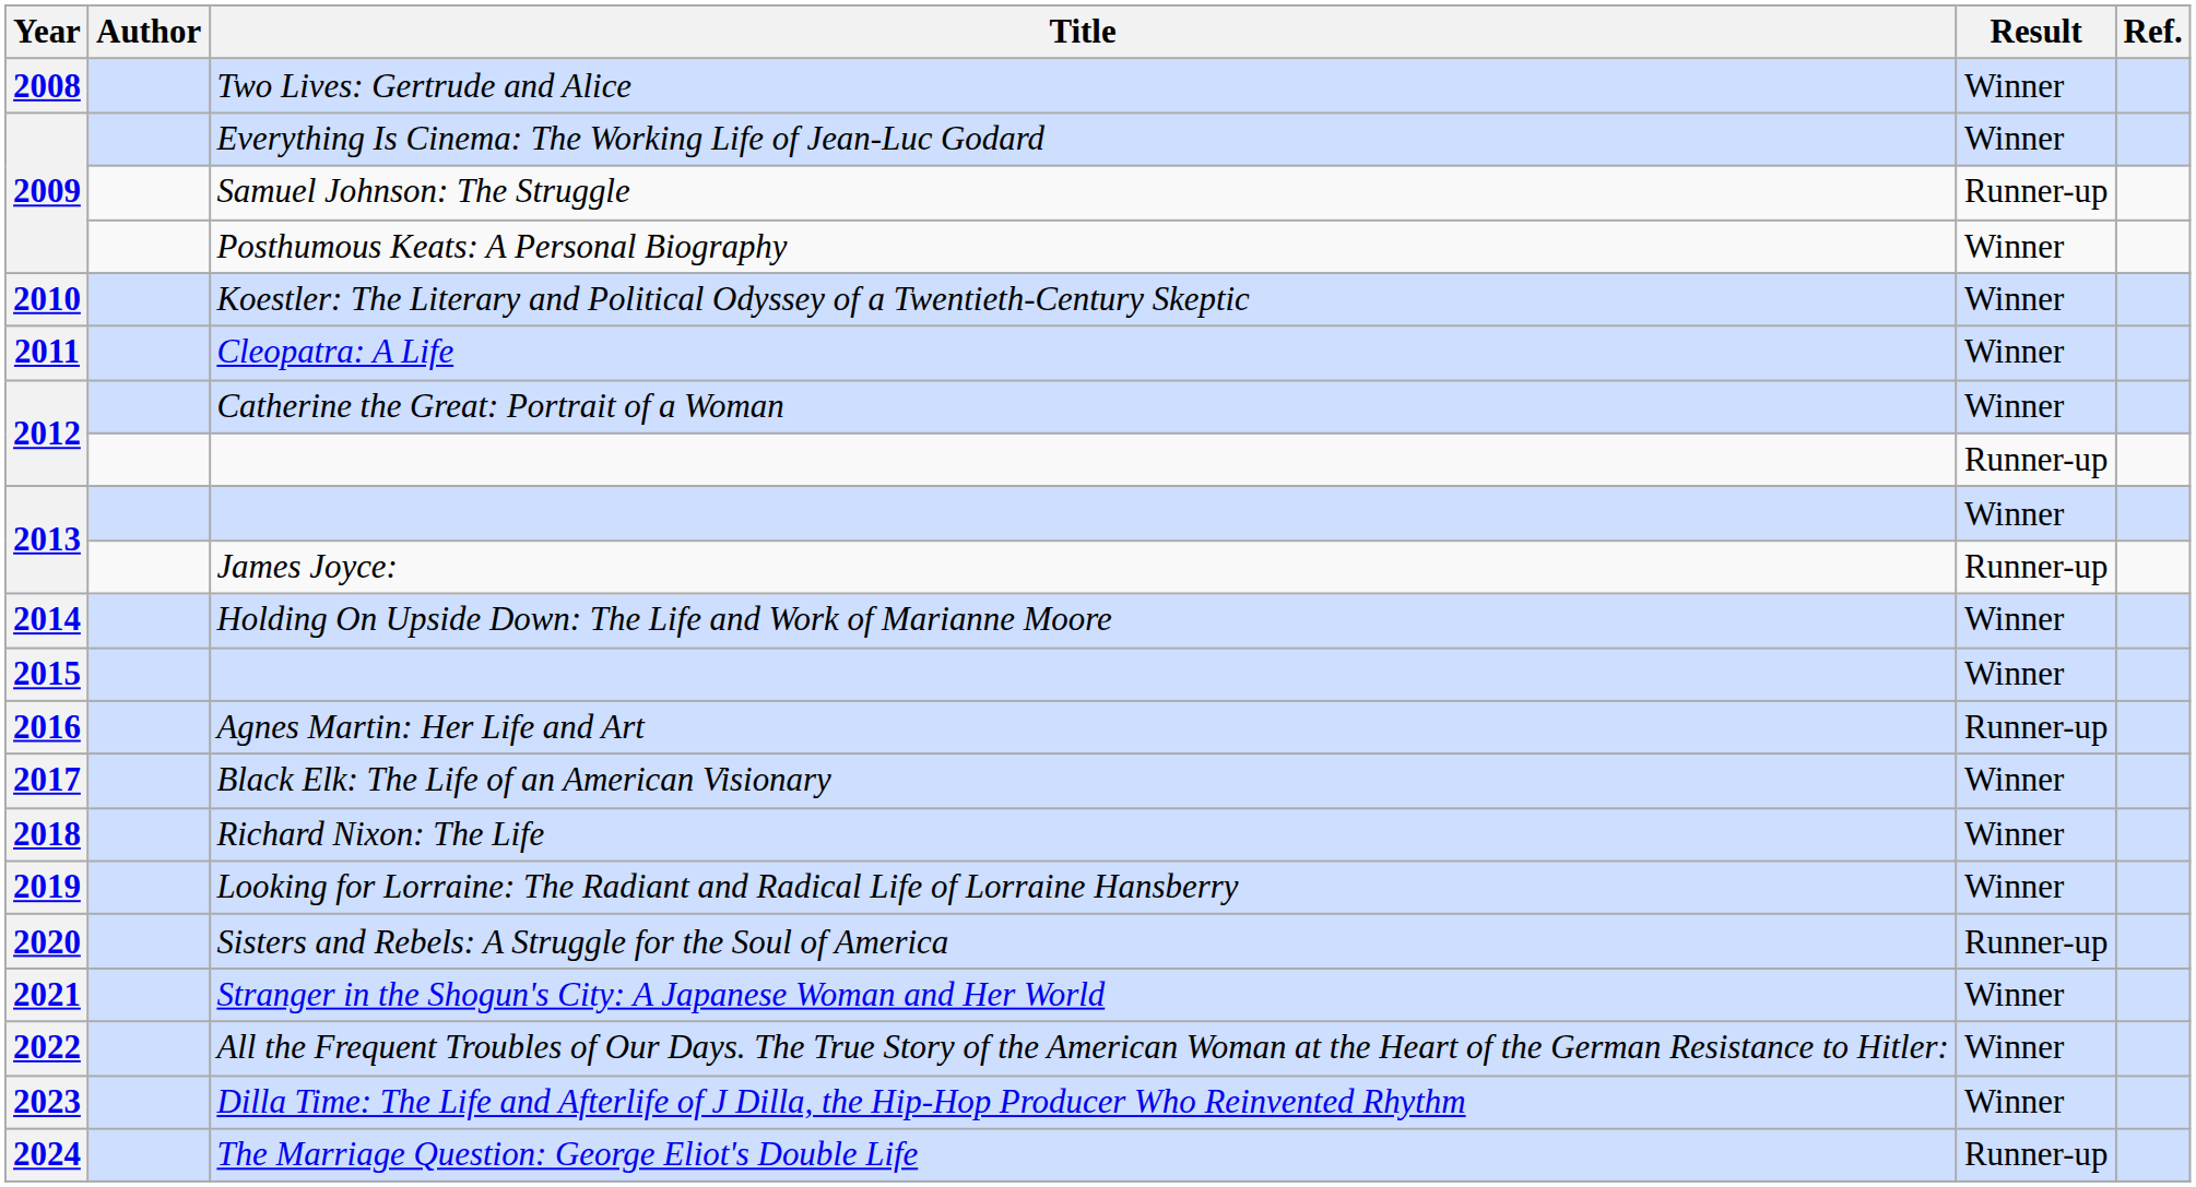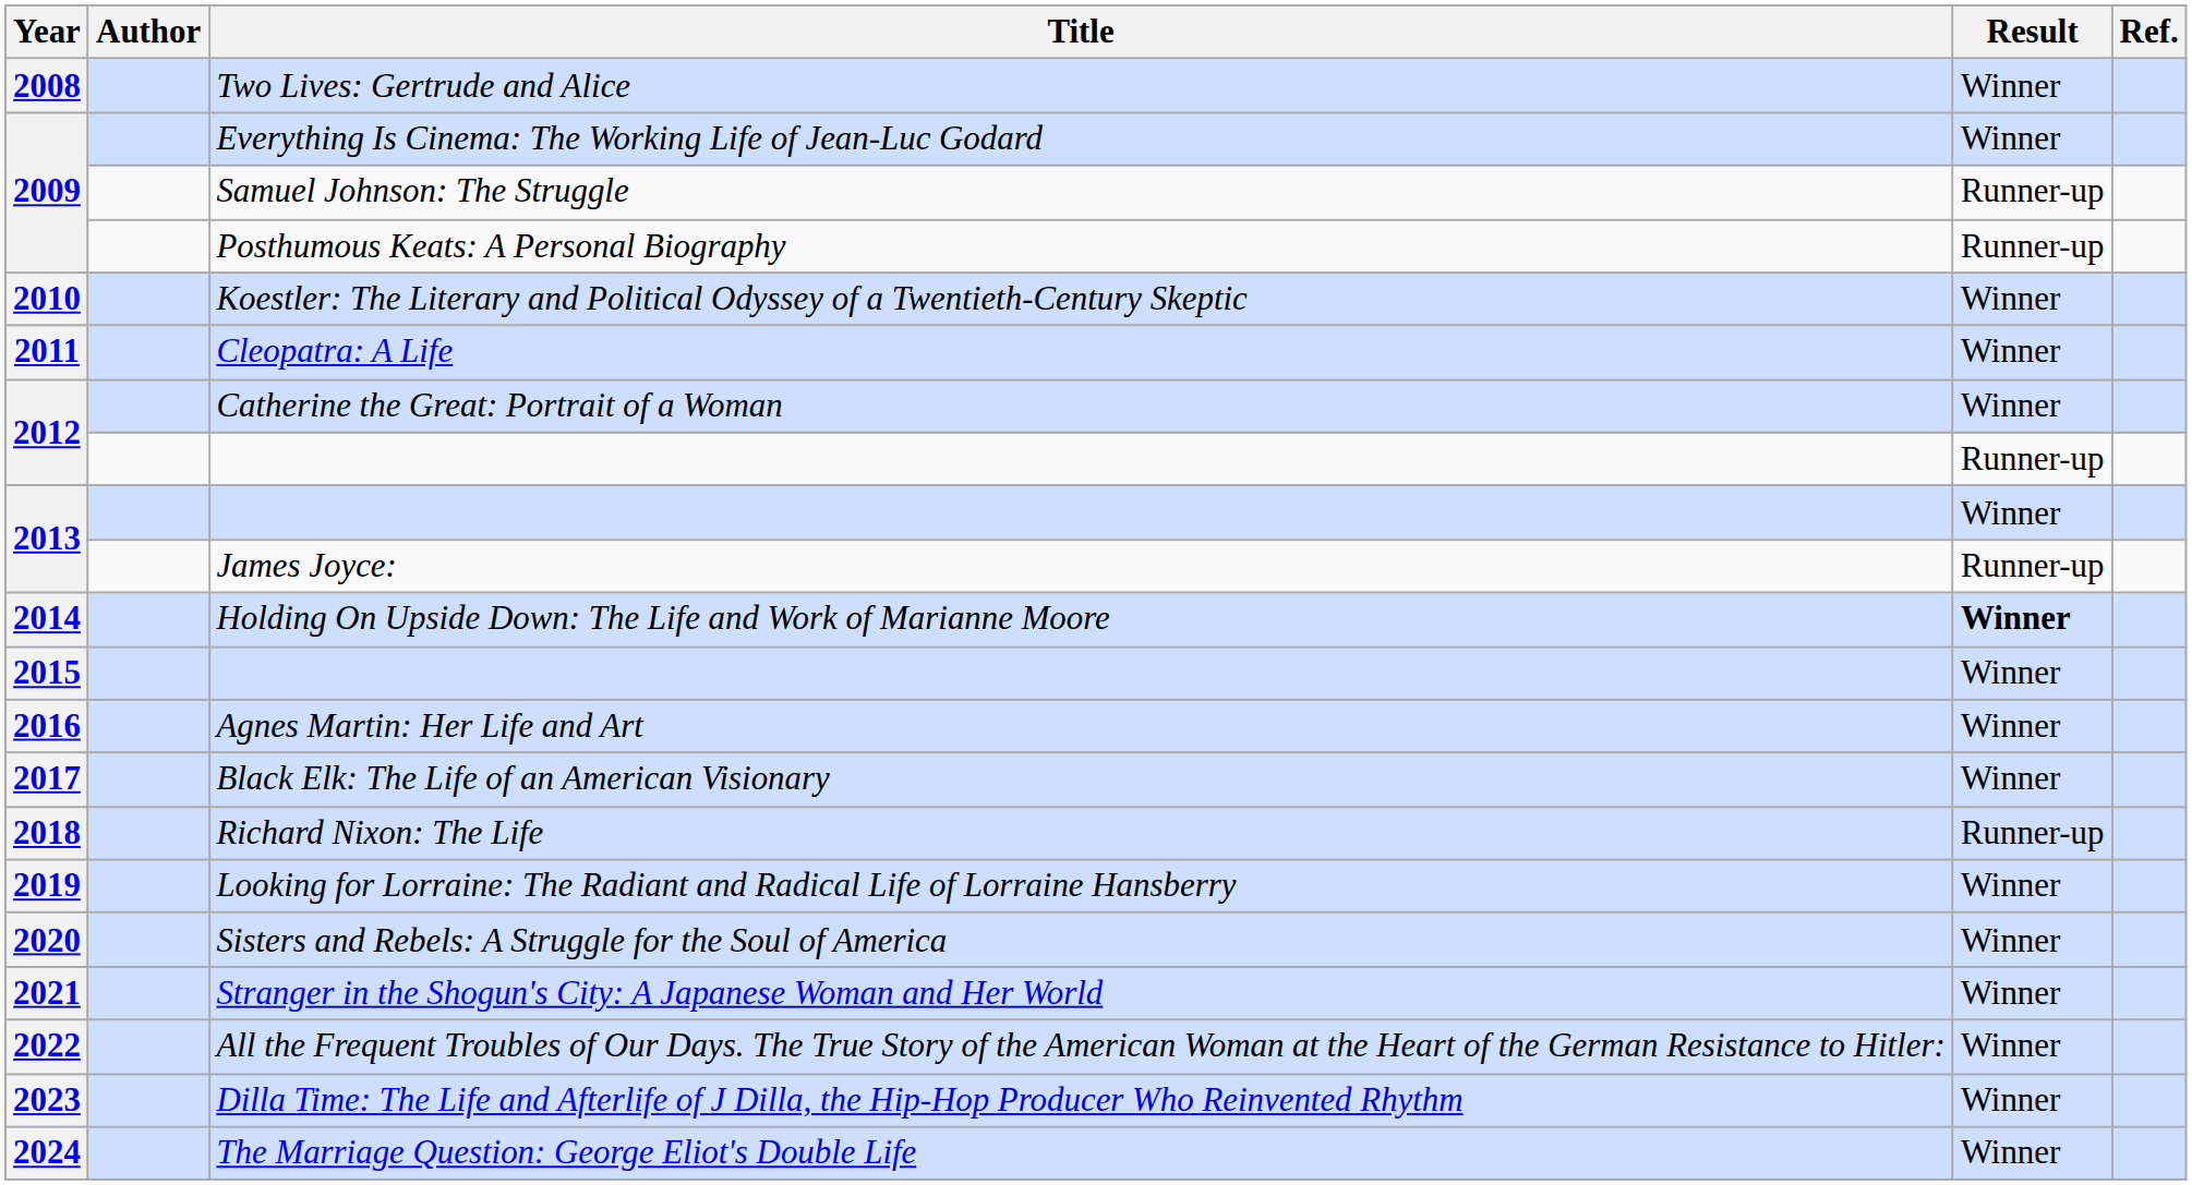Posthumous Keats: A Personal Biography | Result: Winner -> Runner-up
Holding On Upside Down: The Life and Work of Marianne Moore | Result: normal -> bold
Agnes Martin: Her Life and Art | Result: Runner-up -> Winner
Richard Nixon: The Life | Result: Winner -> Runner-up
Sisters and Rebels: A Struggle for the Soul of America | Result: Runner-up -> Winner
The Marriage Question: George Eliot's Double Life | Result: Runner-up -> Winner
